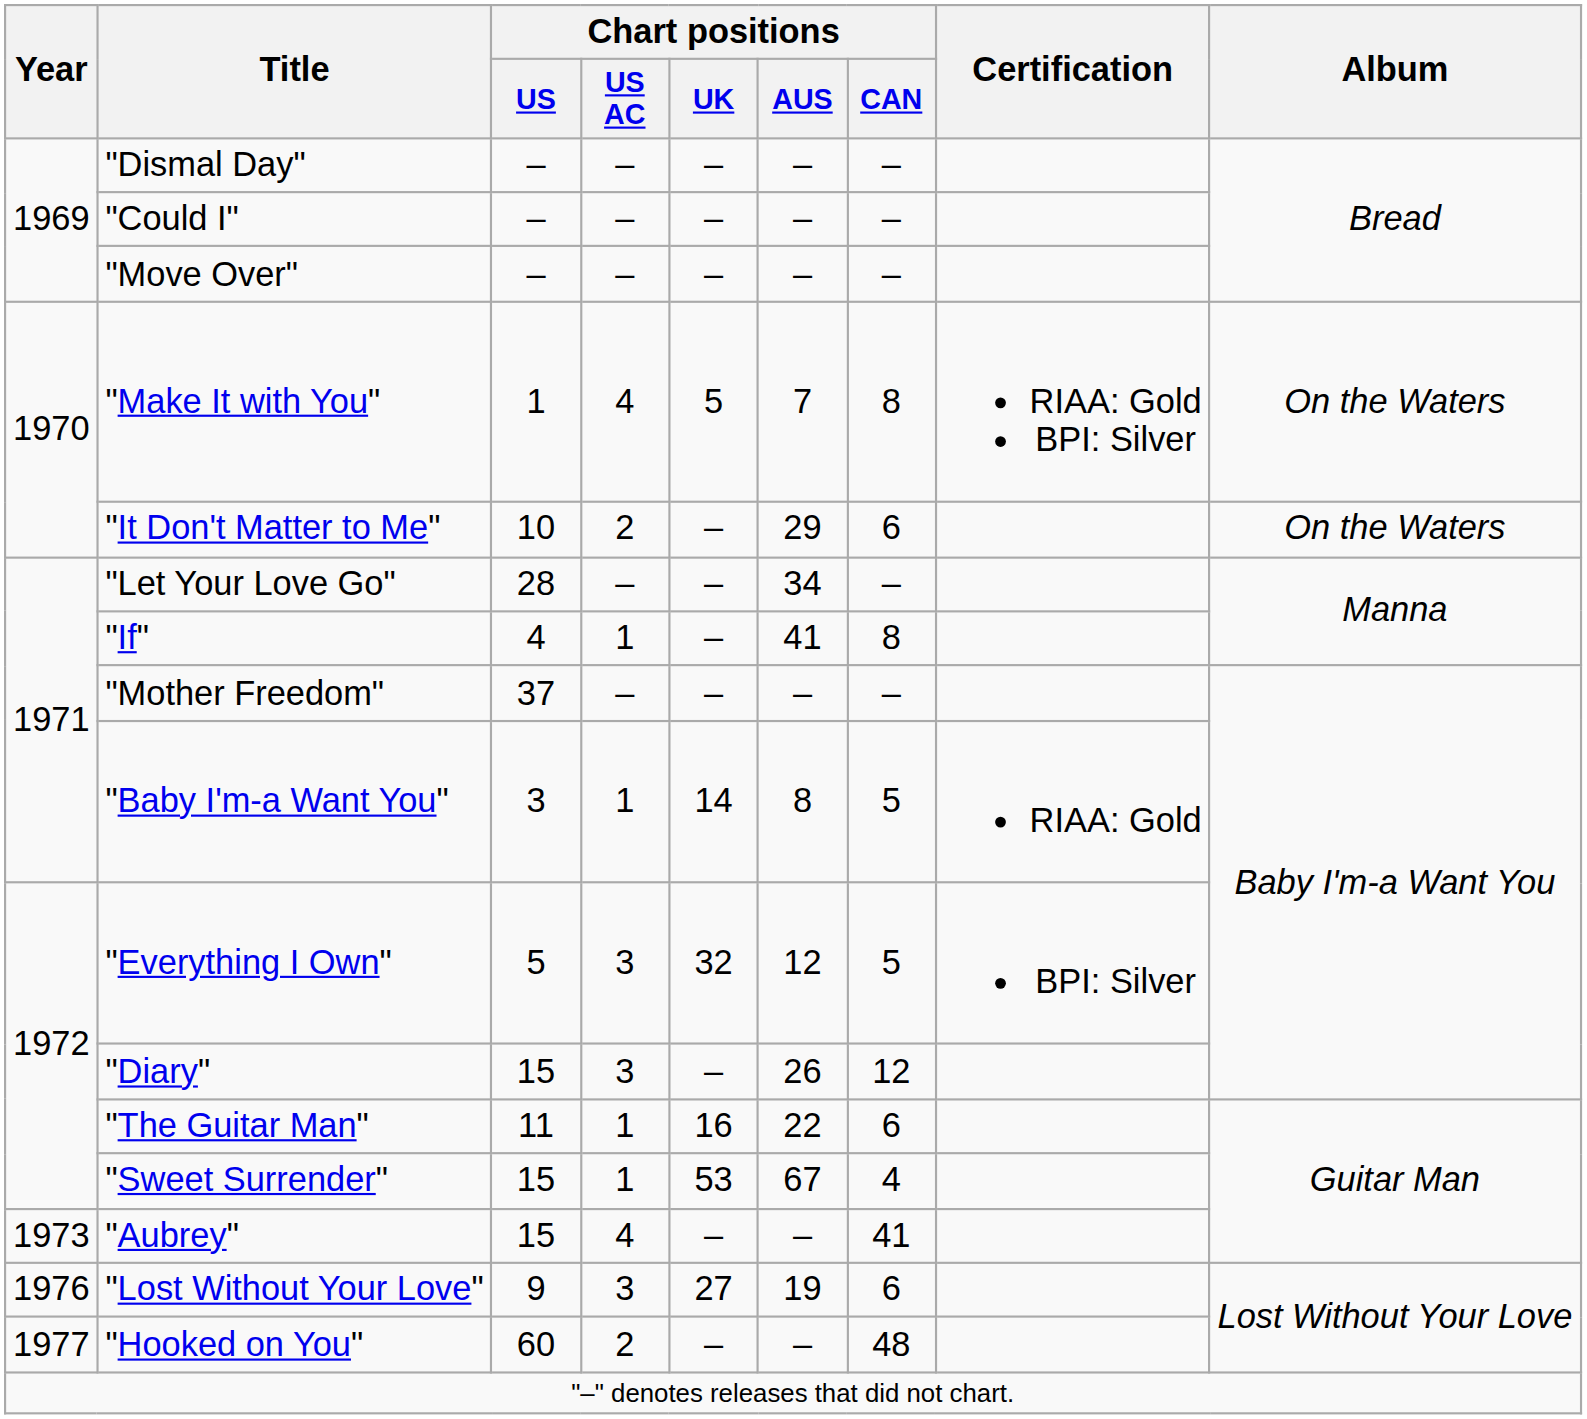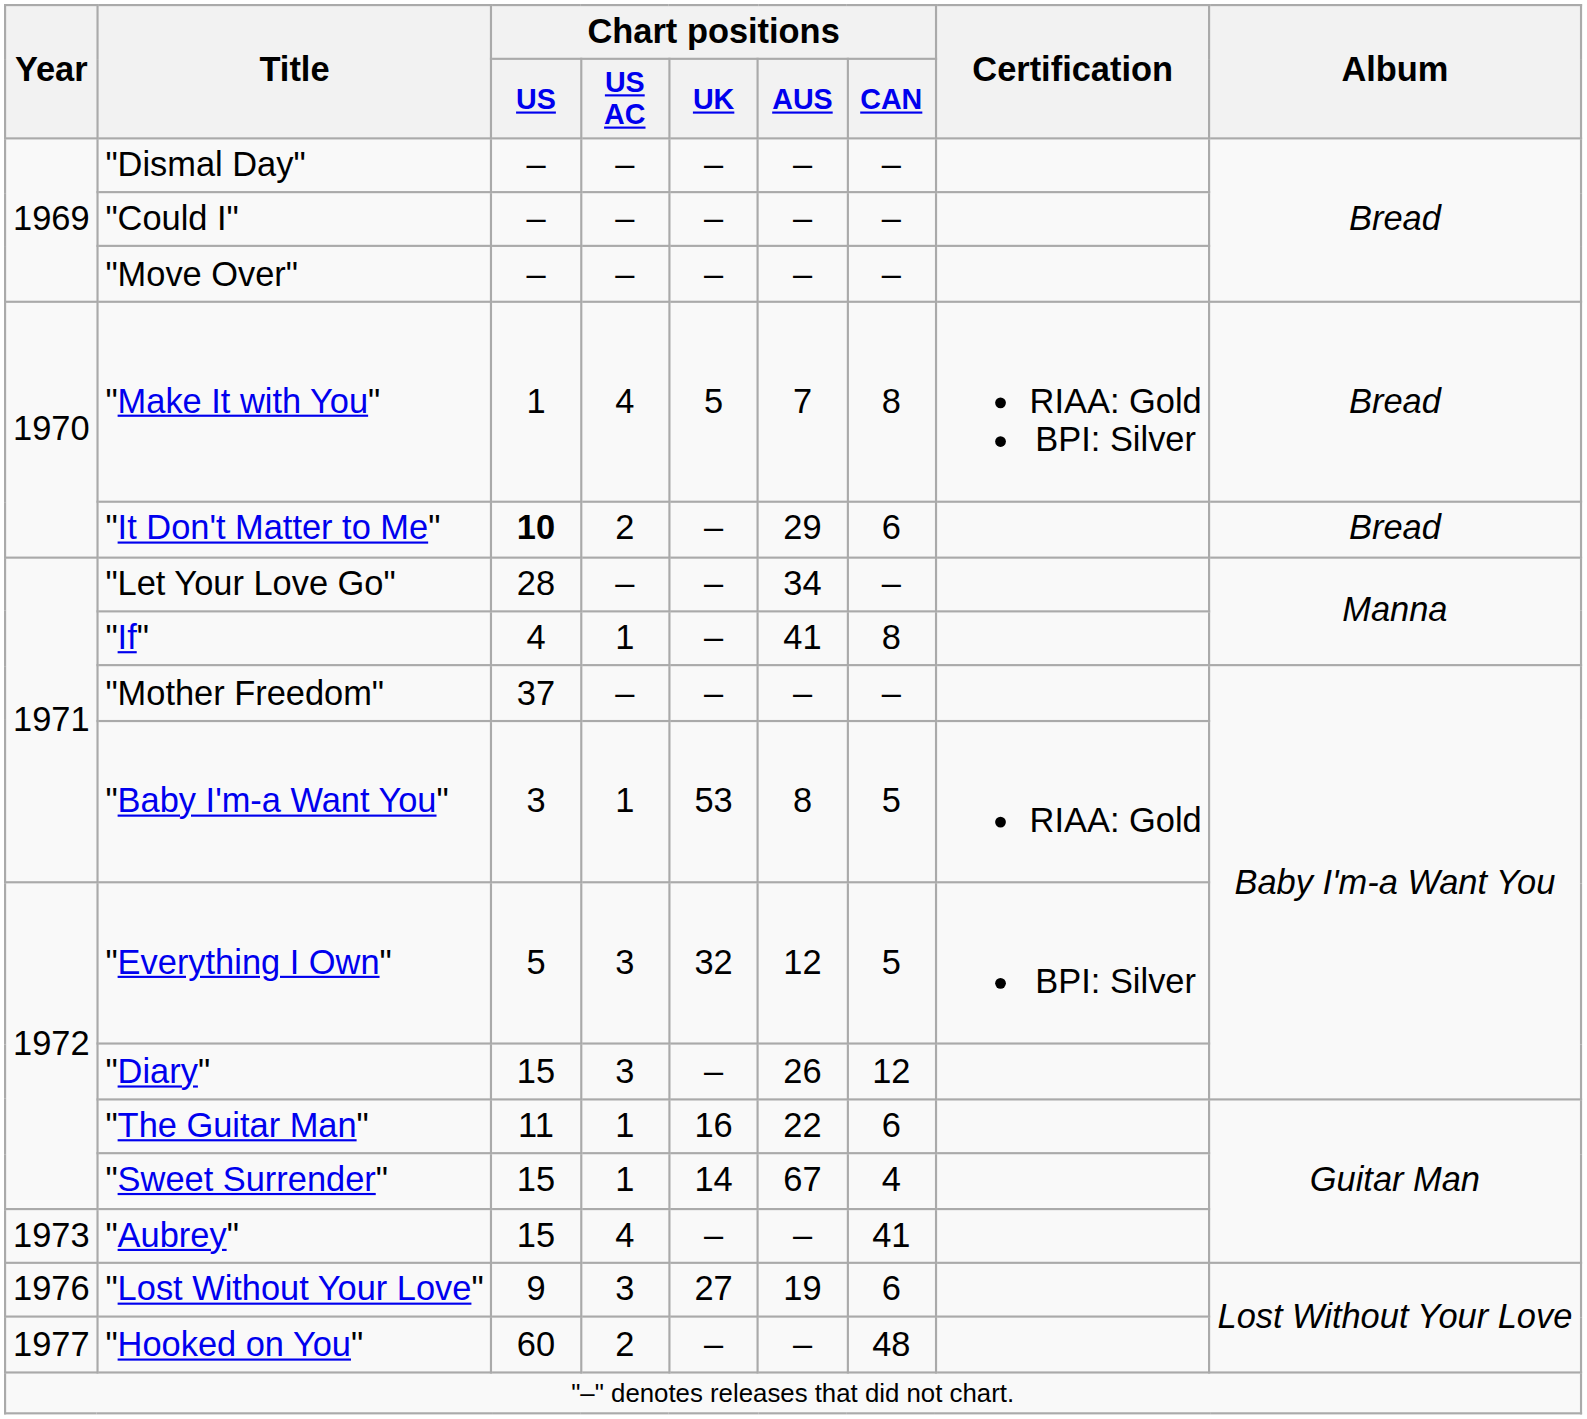"Make It with You" | Album: On the Waters -> Bread
"It Don't Matter to Me" | Chart positions / US: normal -> bold
"It Don't Matter to Me" | Album: On the Waters -> Bread
"Baby I'm-a Want You" | Chart positions / UK: 14 -> 53
"Sweet Surrender" | Chart positions / UK: 53 -> 14
